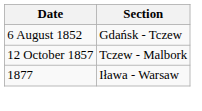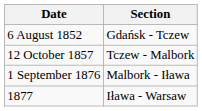+ row: 1 September 1876 | Malbork - Iława
